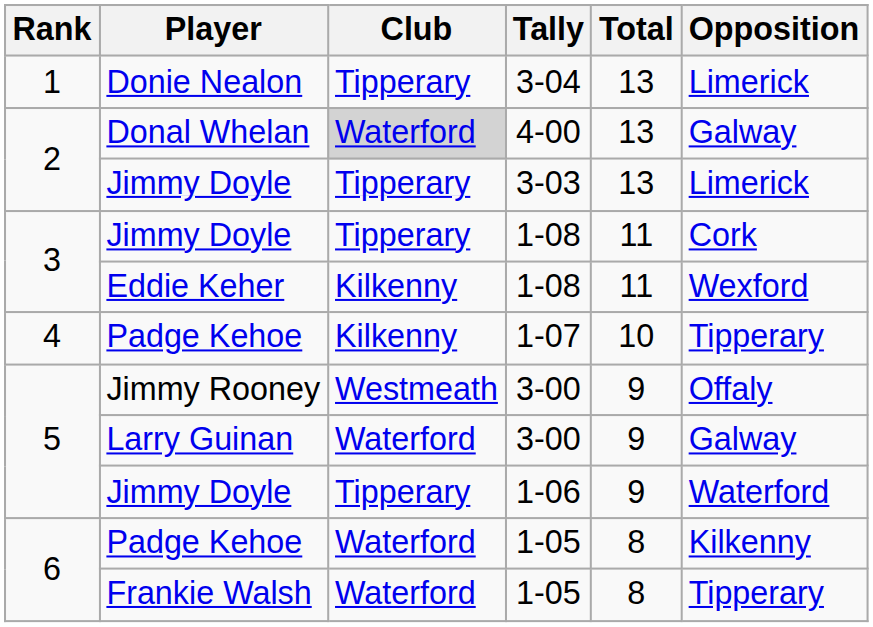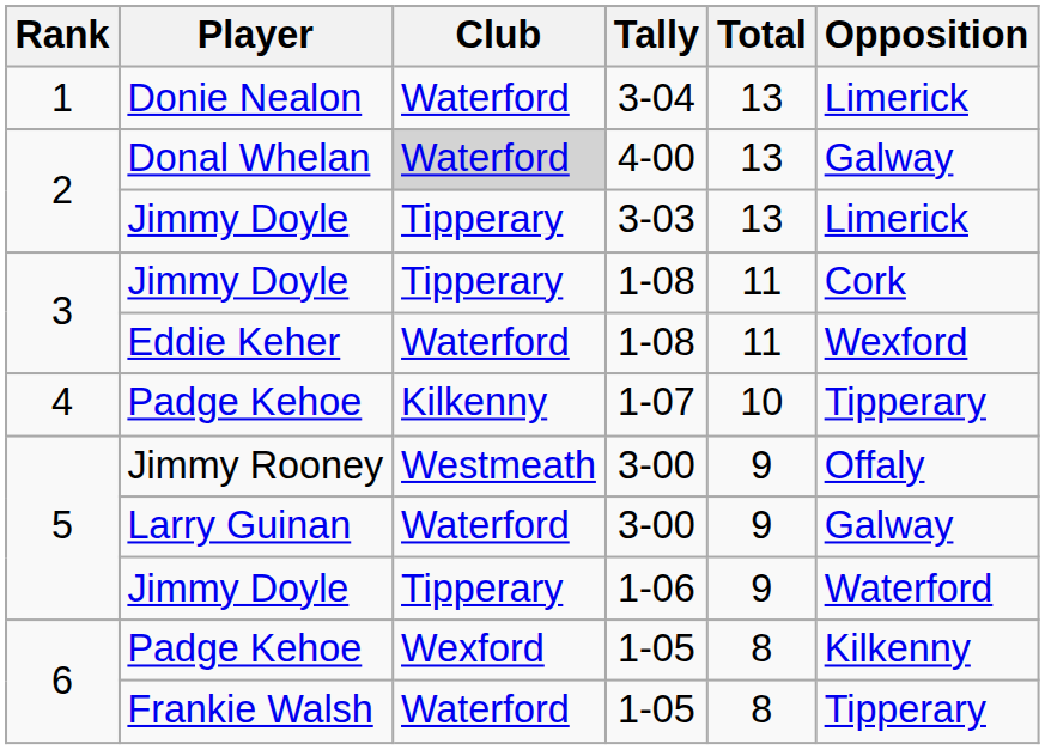Donie Nealon | Club: Tipperary -> Waterford
Eddie Keher | Club: Kilkenny -> Waterford
Padge Kehoe / 1-05 | Club: Waterford -> Wexford
